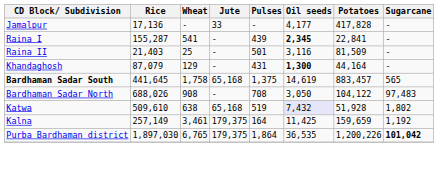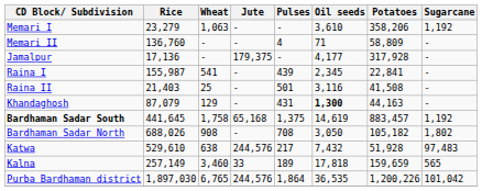+ row: Memari I | 23,279 | 1,063 | - | - | 3,610 | 358,206 | 1,192
+ row: Memari II | 136,760 | - | - | 4 | 71 | 58,809 | -
Jamalpur | Jute: 33 -> 179,375
Jamalpur | Potatoes: 417,828 -> 317,928
Raina I | Rice: 155,287 -> 155,987
Raina I | Oil seeds: bold -> normal
Raina II | Potatoes: 81,509 -> 41,508
Khandaghosh | Potatoes: 44,164 -> 44,163
Bardhaman Sadar South | Sugarcane: 565 -> 1,192
Bardhaman Sadar North | Potatoes: 104,122 -> 105,182
Bardhaman Sadar North | Sugarcane: 97,483 -> 1,802
Katwa | Rice: 509,610 -> 529,610
Katwa | Jute: 65,168 -> 244,576
Katwa | Pulses: 519 -> 217
Katwa | Oil seeds: lavender background -> no background
Katwa | Sugarcane: 1,802 -> 97,483
Kalna | Wheat: 3,461 -> 3,460
Kalna | Jute: 179,375 -> 33
Kalna | Pulses: 164 -> 189
Kalna | Oil seeds: 11,425 -> 17,818
Kalna | Sugarcane: 1,192 -> 565
Purba Bardhaman district | Jute: 179,375 -> 244,576
Purba Bardhaman district | Sugarcane: bold -> normal
